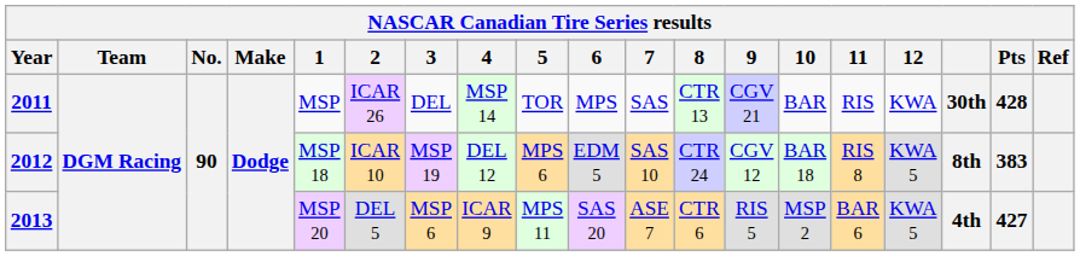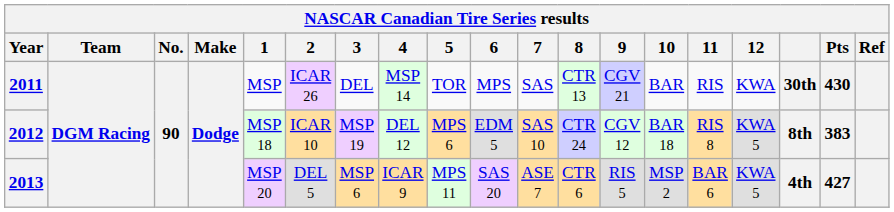2011 | Pts: 428 -> 430
